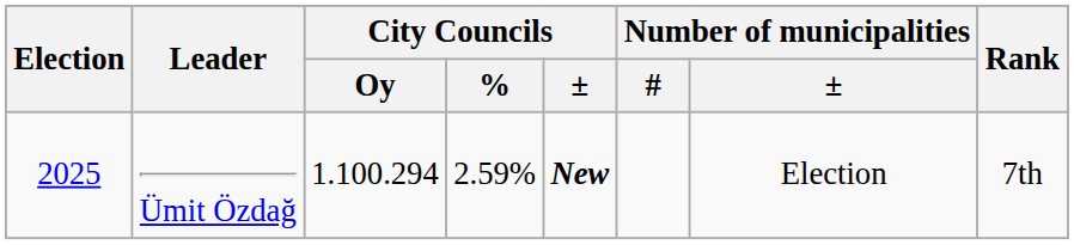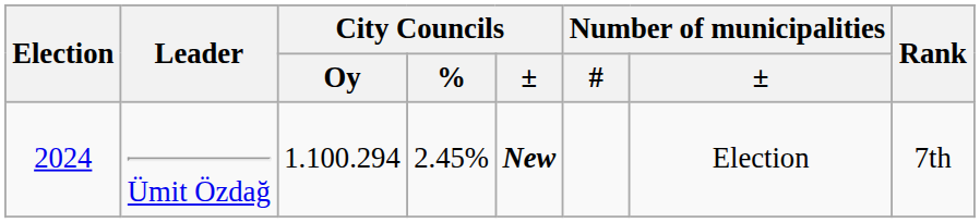Ümit Özdağ | Election: 2025 -> 2024
Ümit Özdağ | City Councils / %: 2.59% -> 2.45%
